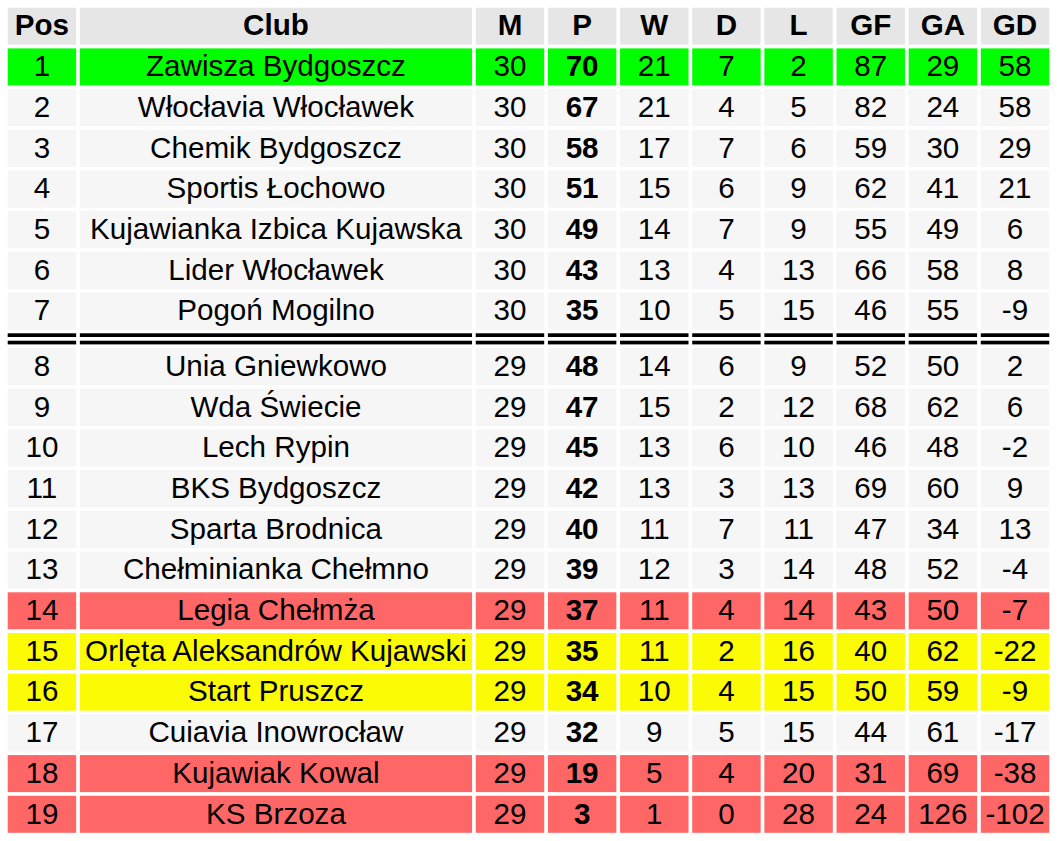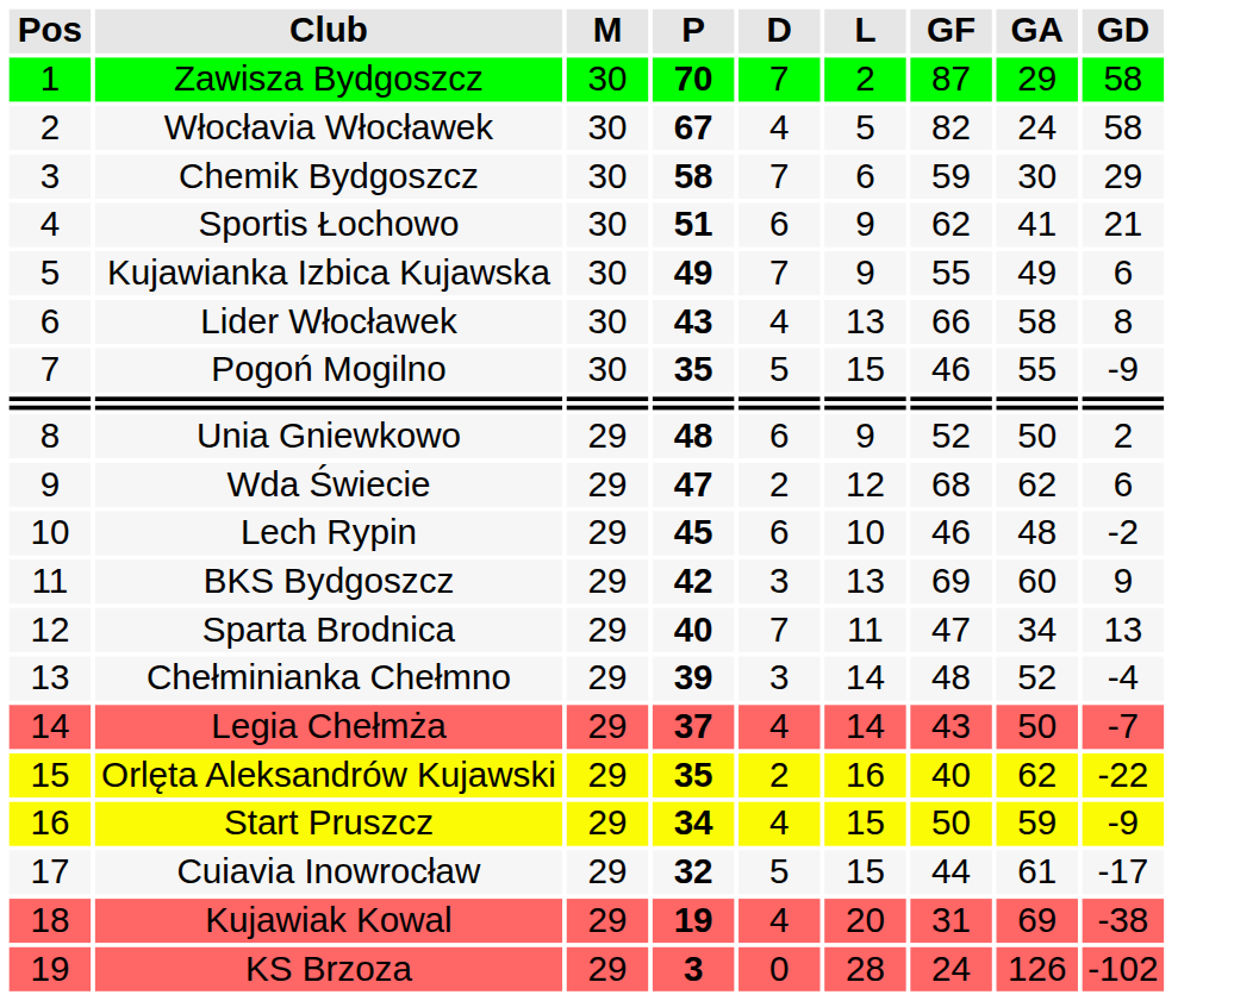- column: W | 21 | 21 | 17 | 15 | 14 | 13 | 10 | 14 | 15 | 13 | 13 | 11 | 12 | 11 | 11 | 10 | 9 | 5 | 1
